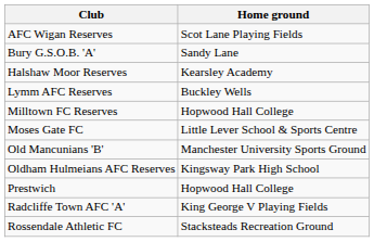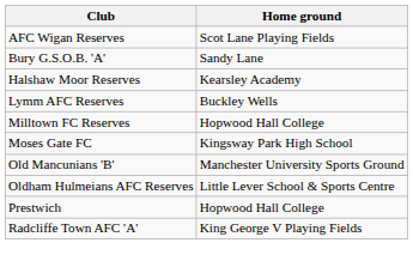Moses Gate FC | Home ground: Little Lever School & Sports Centre -> Kingsway Park High School
Oldham Hulmeians AFC Reserves | Home ground: Kingsway Park High School -> Little Lever School & Sports Centre
- row: Rossendale Athletic FC | Stacksteads Recreation Ground
